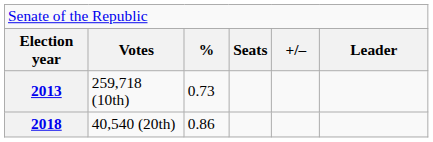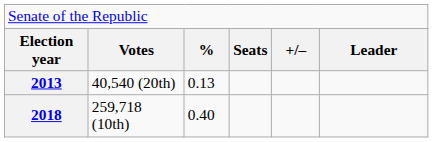2013 | column 2: 259,718 (10th) -> 40,540 (20th)
2013 | column 3: 0.73 -> 0.13
2018 | column 2: 40,540 (20th) -> 259,718 (10th)
2018 | column 3: 0.86 -> 0.40
